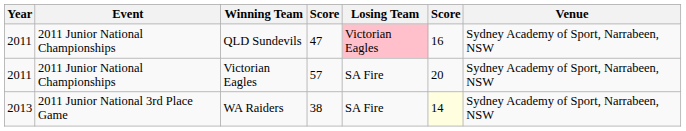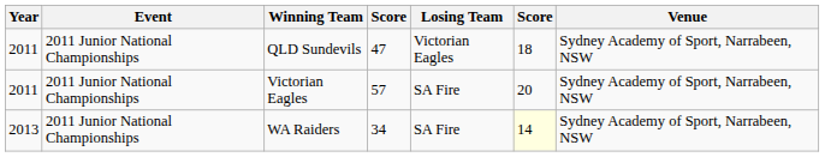QLD Sundevils | Losing Team: pink background -> no background
QLD Sundevils | column 6: 16 -> 18
WA Raiders | Event: 2011 Junior National 3rd Place Game -> 2011 Junior National Championships
WA Raiders | column 4: 38 -> 34
